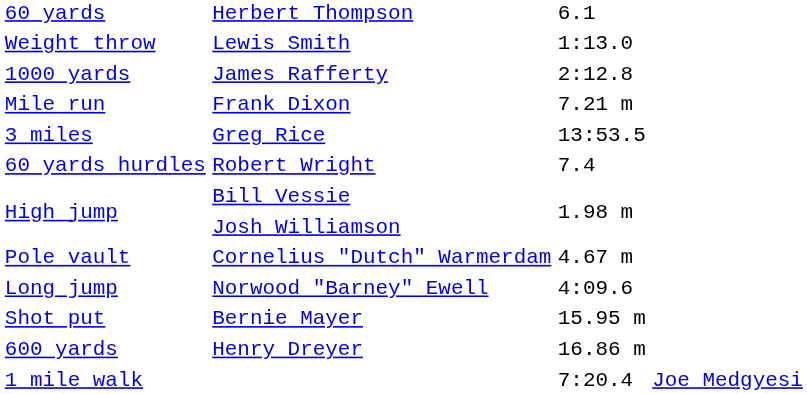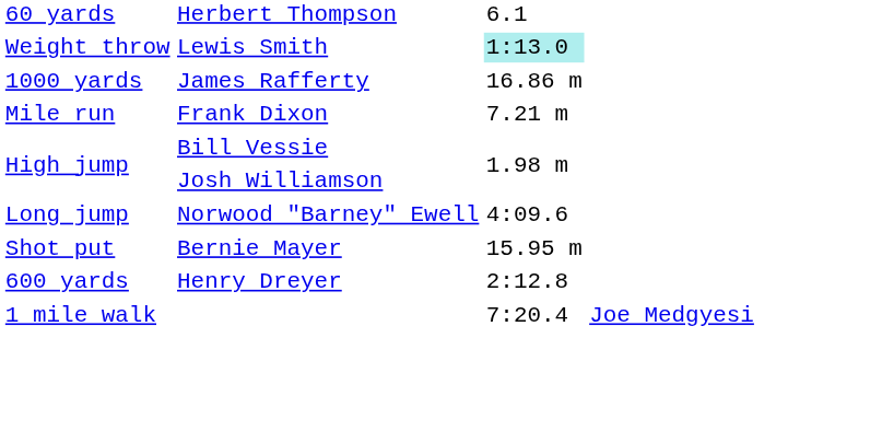Lewis Smith | column 3: no background -> paleturquoise background
James Rafferty | column 3: 2:12.8 -> 16.86 m
- row: 3 miles | Greg Rice | 13:53.5
- row: 60 yards hurdles | Robert Wright | 7.4
- row: Pole vault | Cornelius "Dutch" Warmerdam | 4.67 m
Henry Dreyer | column 3: 16.86 m -> 2:12.8
